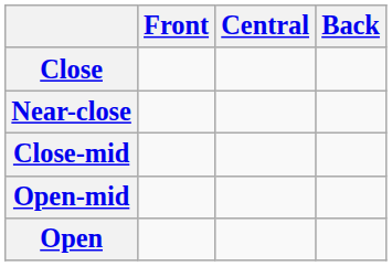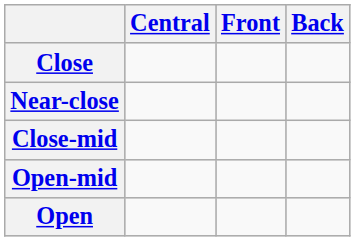columns swapped: Front <-> Central
